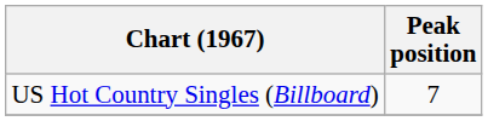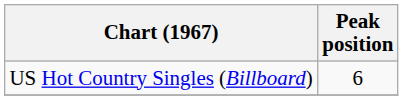US Hot Country Singles (Billboard) | Peak position: 7 -> 6
